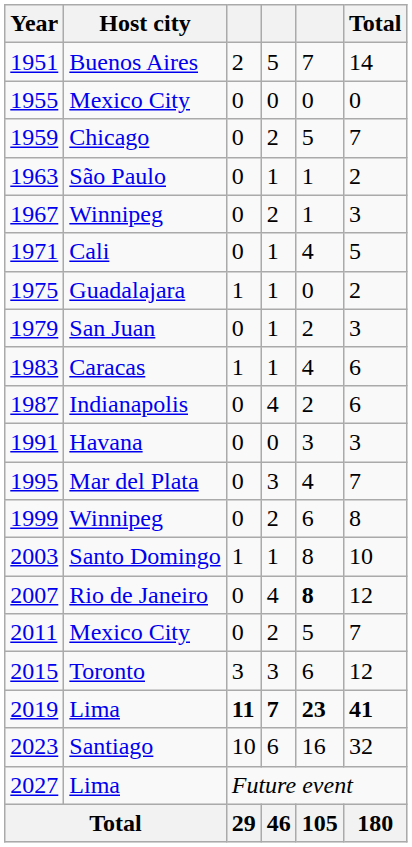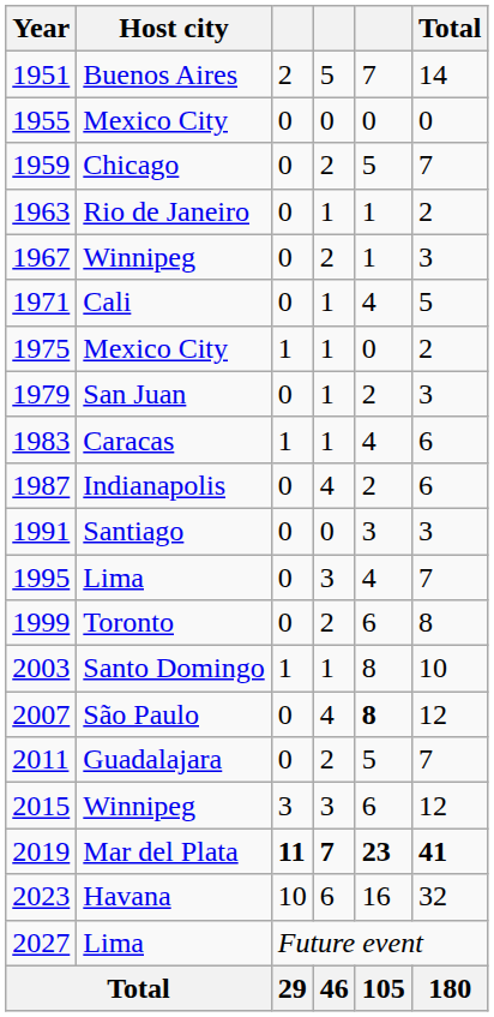1963 | Host city: São Paulo -> Rio de Janeiro
1975 | Host city: Guadalajara -> Mexico City
1991 | Host city: Havana -> Santiago
1995 | Host city: Mar del Plata -> Lima
1999 | Host city: Winnipeg -> Toronto
2007 | Host city: Rio de Janeiro -> São Paulo
2011 | Host city: Mexico City -> Guadalajara
2015 | Host city: Toronto -> Winnipeg
2019 | Host city: Lima -> Mar del Plata
2023 | Host city: Santiago -> Havana
